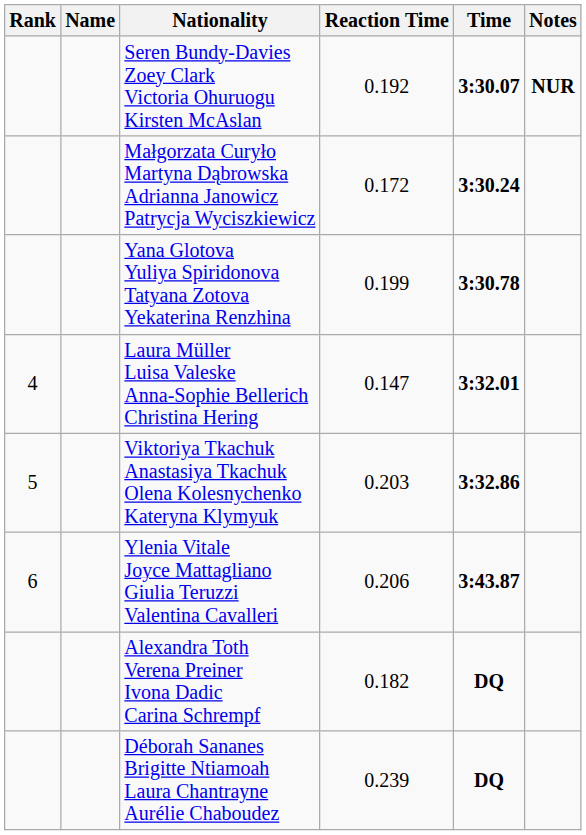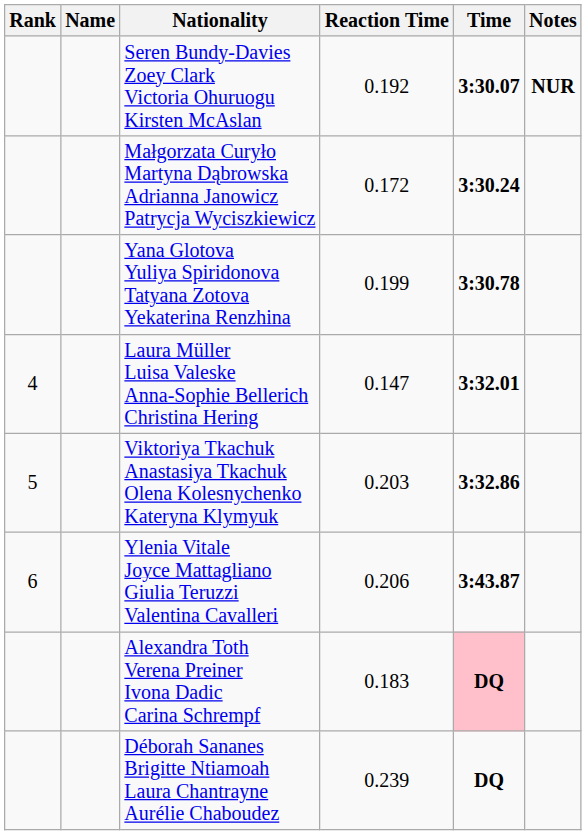Alexandra Toth Verena Preiner Ivona Dadic Carina Schrempf | Reaction Time: 0.182 -> 0.183
Alexandra Toth Verena Preiner Ivona Dadic Carina Schrempf | Time: no background -> pink background
